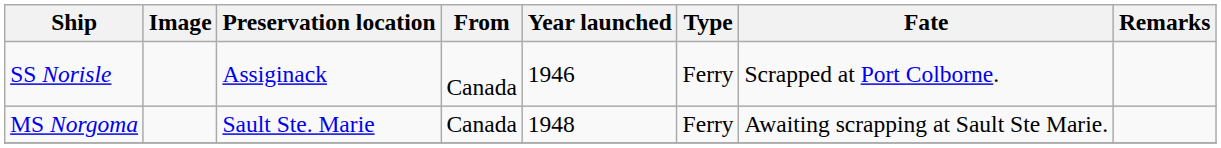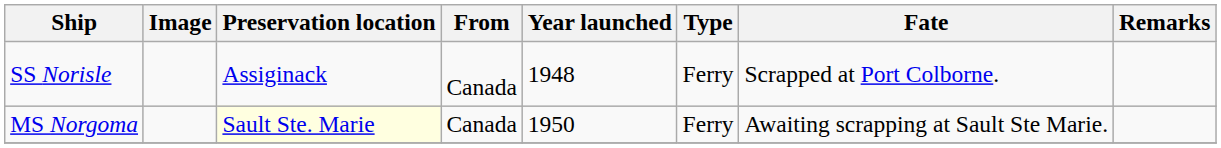SS Norisle | Year launched: 1946 -> 1948
MS Norgoma | Preservation location: no background -> lightyellow background
MS Norgoma | Year launched: 1948 -> 1950
